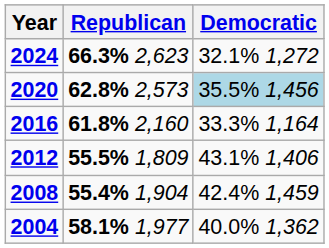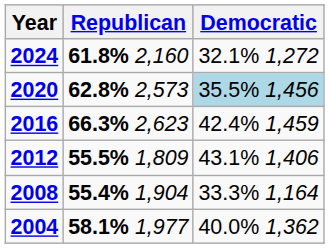2024 | Republican: 66.3% 2,623 -> 61.8% 2,160
2016 | Republican: 61.8% 2,160 -> 66.3% 2,623
2016 | Democratic: 33.3% 1,164 -> 42.4% 1,459
2008 | Democratic: 42.4% 1,459 -> 33.3% 1,164
